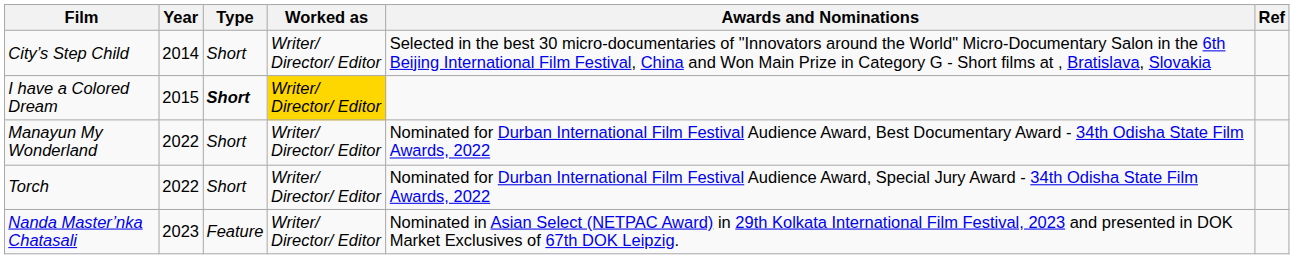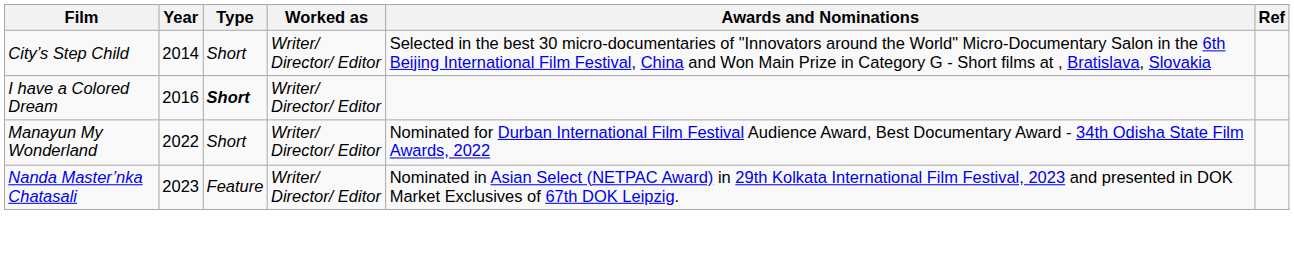I have a Colored Dream | Year: 2015 -> 2016
I have a Colored Dream | Worked as: gold background -> no background
- row: Torch | 2022 | Short | Writer/ Director/ Editor | Nominated for Durban International Film Festival Audience Award, Special Jury Award - 34th Odisha State Film Awards, 2022
